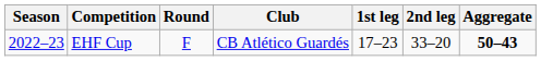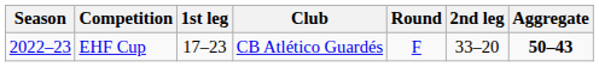columns swapped: Round <-> 1st leg
